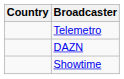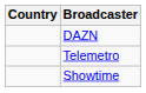rows swapped: Telemetro <-> DAZN
